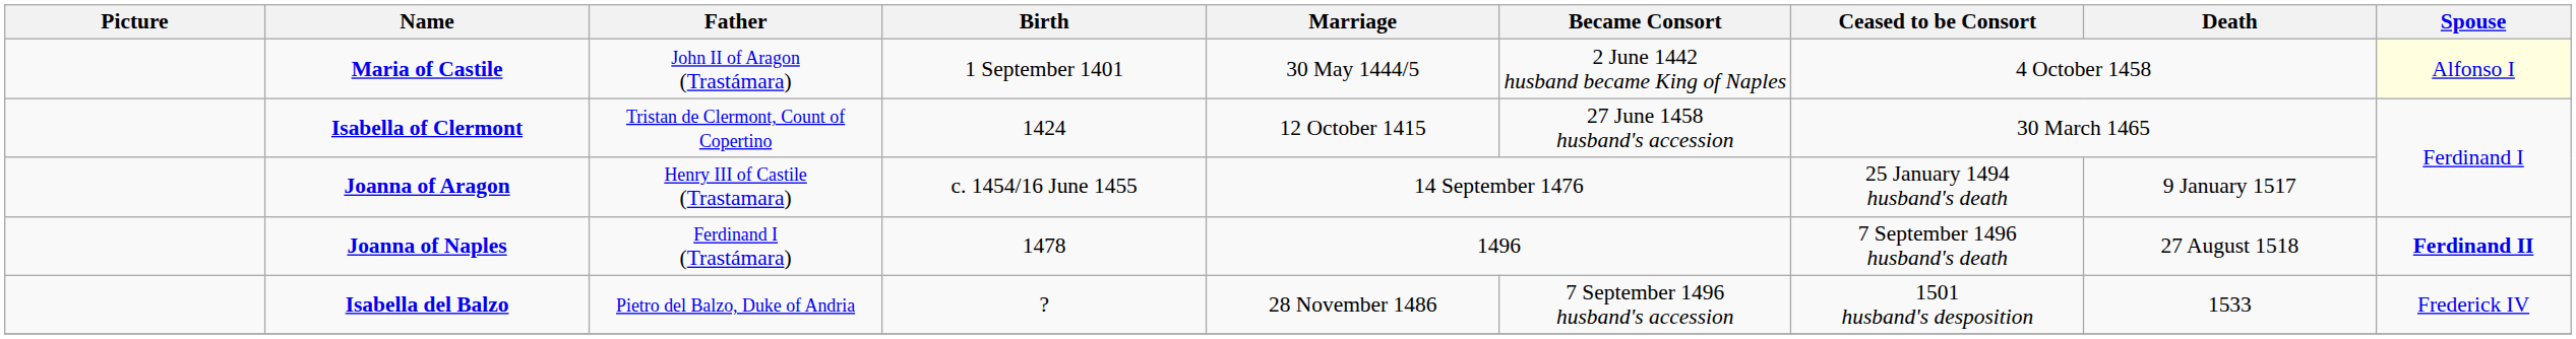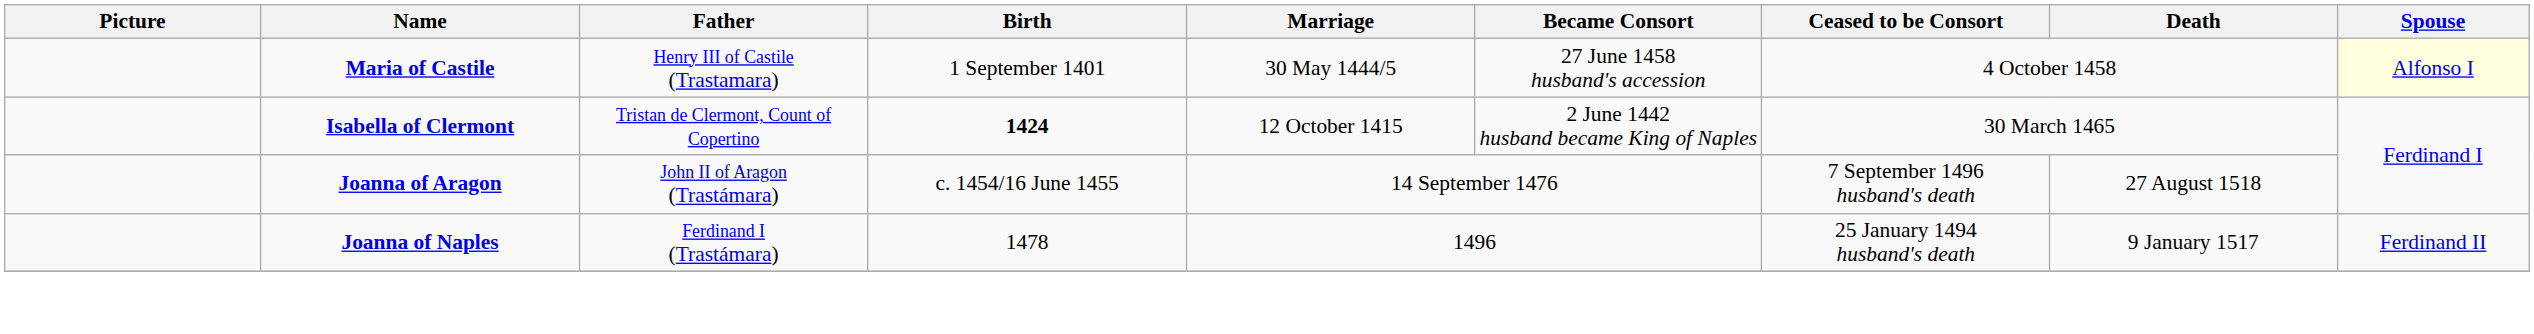Maria of Castile | Father: John II of Aragon (Trastámara) -> Henry III of Castile (Trastamara)
Maria of Castile | Became Consort: 2 June 1442 husband became King of Naples -> 27 June 1458 husband's accession
Isabella of Clermont | Birth: normal -> bold
Isabella of Clermont | Became Consort: 27 June 1458 husband's accession -> 2 June 1442 husband became King of Naples
Joanna of Aragon | Father: Henry III of Castile (Trastamara) -> John II of Aragon (Trastámara)
Joanna of Aragon | Ceased to be Consort: 25 January 1494 husband's death -> 7 September 1496 husband's death
Joanna of Aragon | Death: 9 January 1517 -> 27 August 1518
Joanna of Naples | Ceased to be Consort: 7 September 1496 husband's death -> 25 January 1494 husband's death
Joanna of Naples | Death: 27 August 1518 -> 9 January 1517
Joanna of Naples | Spouse: bold -> normal
- row: Isabella del Balzo | Pietro del Balzo, Duke of Andria | ? | 28 November 1486 | 7 September 1496 husband's accession | 1501 husband's desposition | 1533 | Frederick IV
